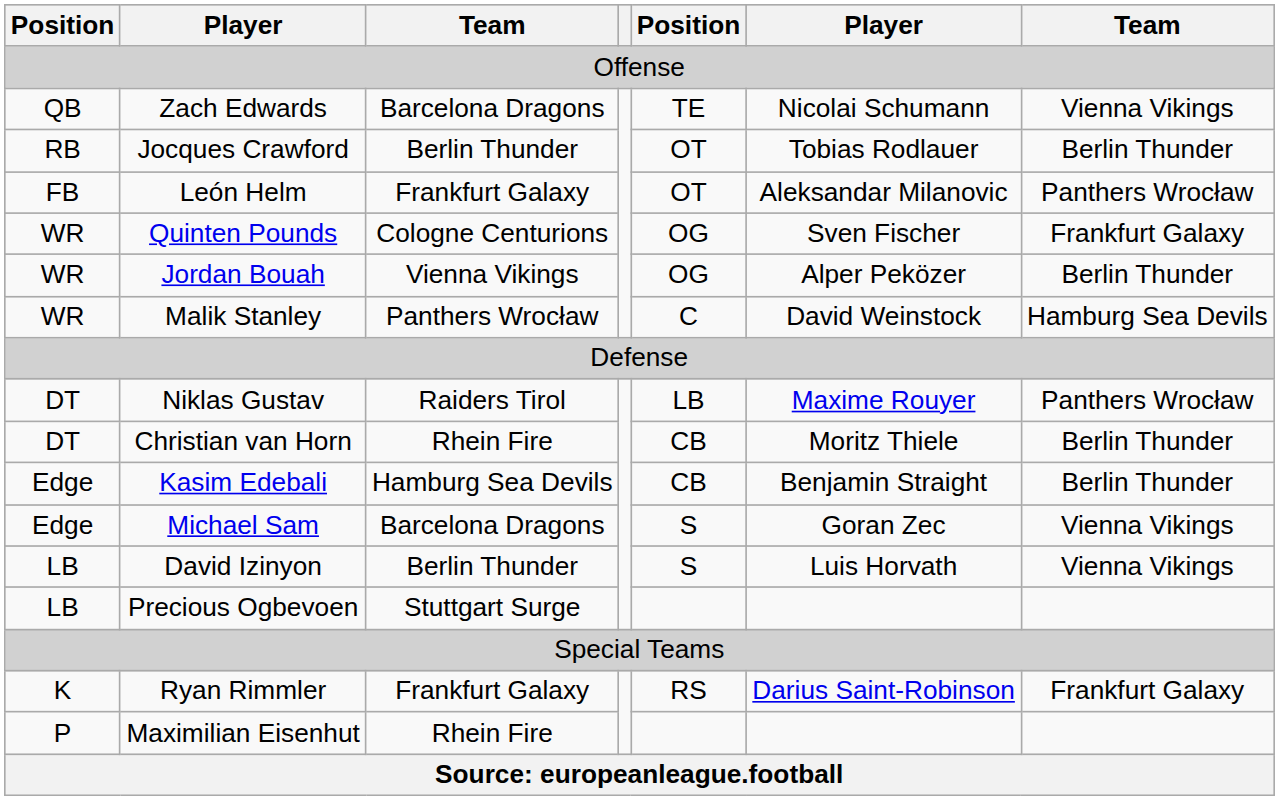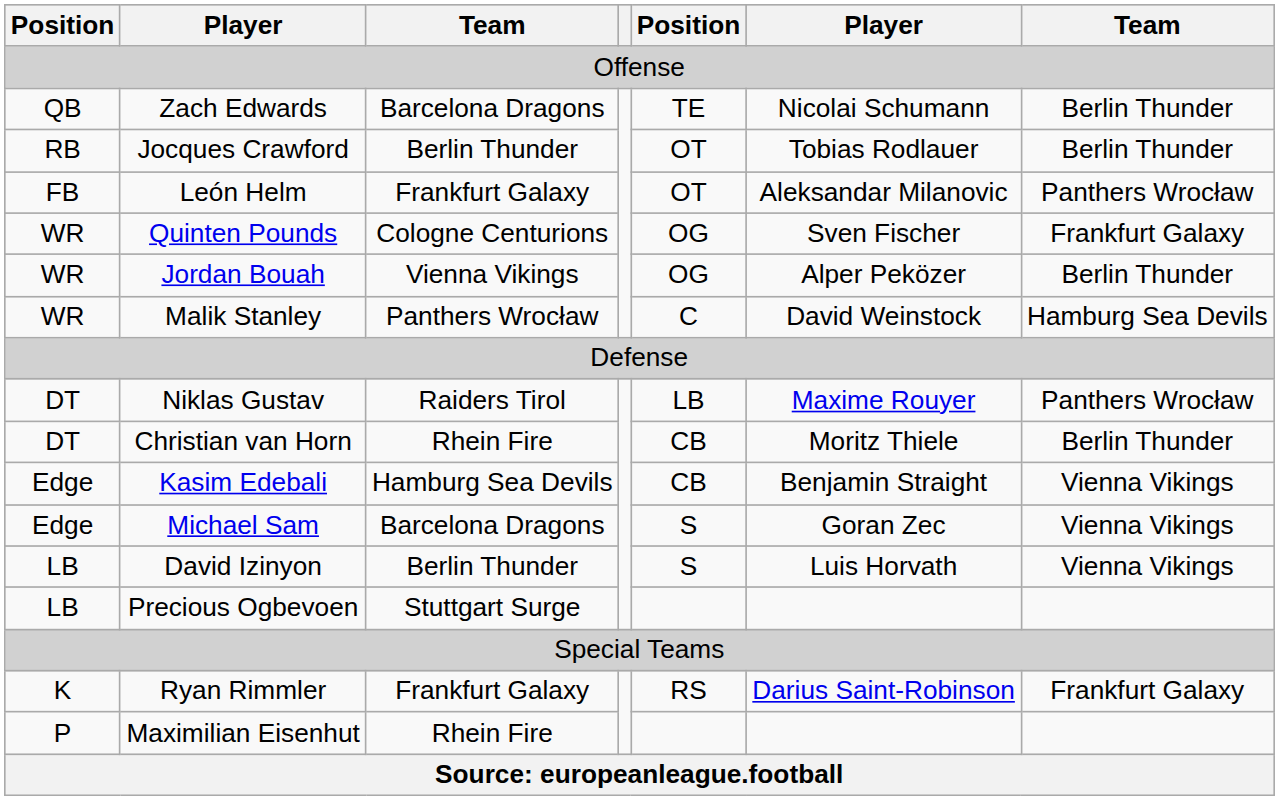Zach Edwards | column 7: Vienna Vikings -> Berlin Thunder
Kasim Edebali | column 7: Berlin Thunder -> Vienna Vikings
